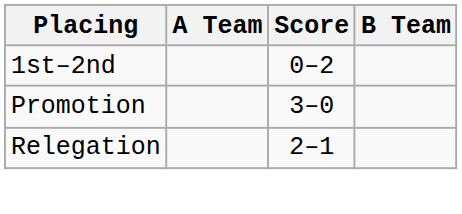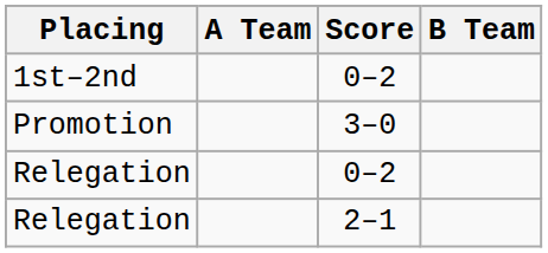+ row: Relegation | 0–2
